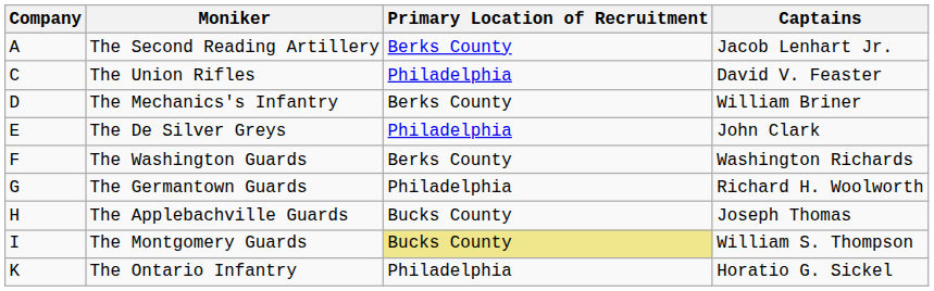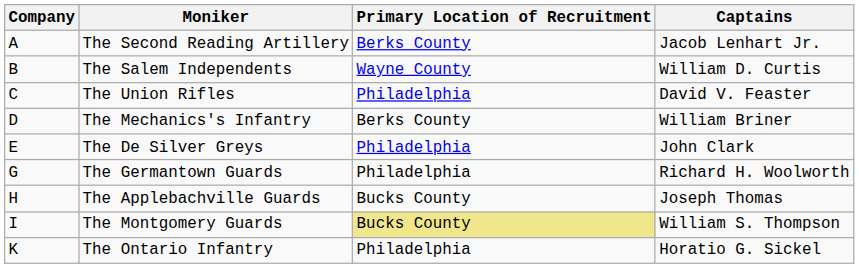+ row: B | The Salem Independents | Wayne County | William D. Curtis
- row: F | The Washington Guards | Berks County | Washington Richards
